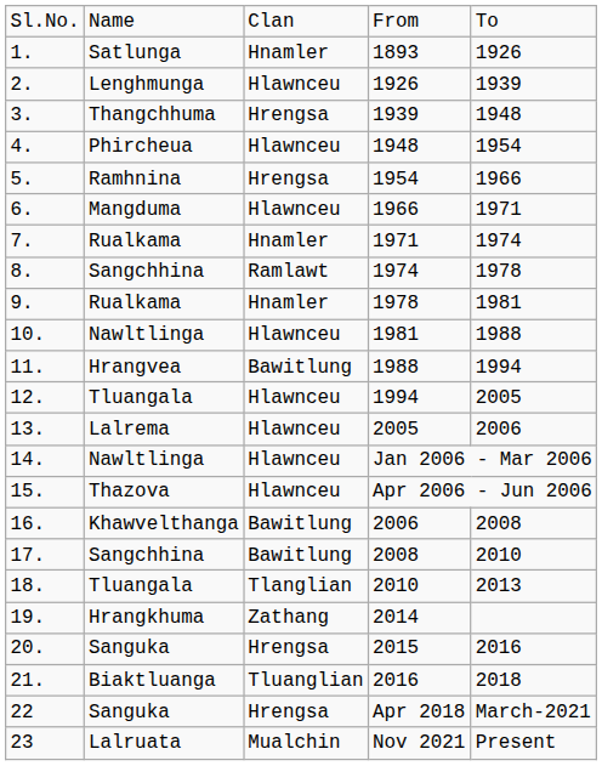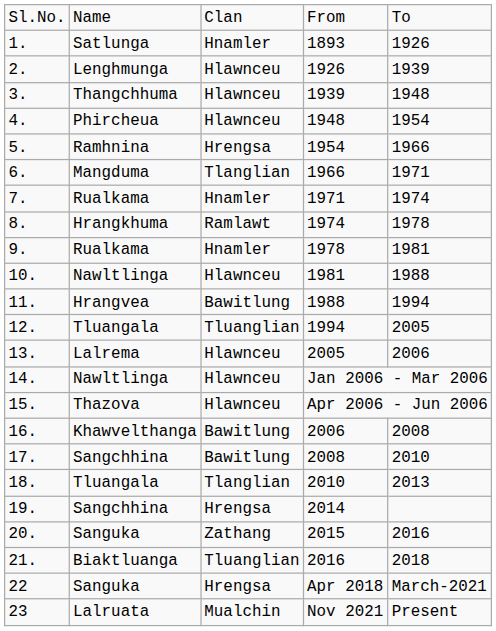3. | column 3: Hrengsa -> Hlawnceu
6. | column 3: Hlawnceu -> Tlanglian
8. | column 2: Sangchhina -> Hrangkhuma
12. | column 3: Hlawnceu -> Tluanglian
19. | column 2: Hrangkhuma -> Sangchhina
19. | column 3: Zathang -> Hrengsa
20. | column 3: Hrengsa -> Zathang
